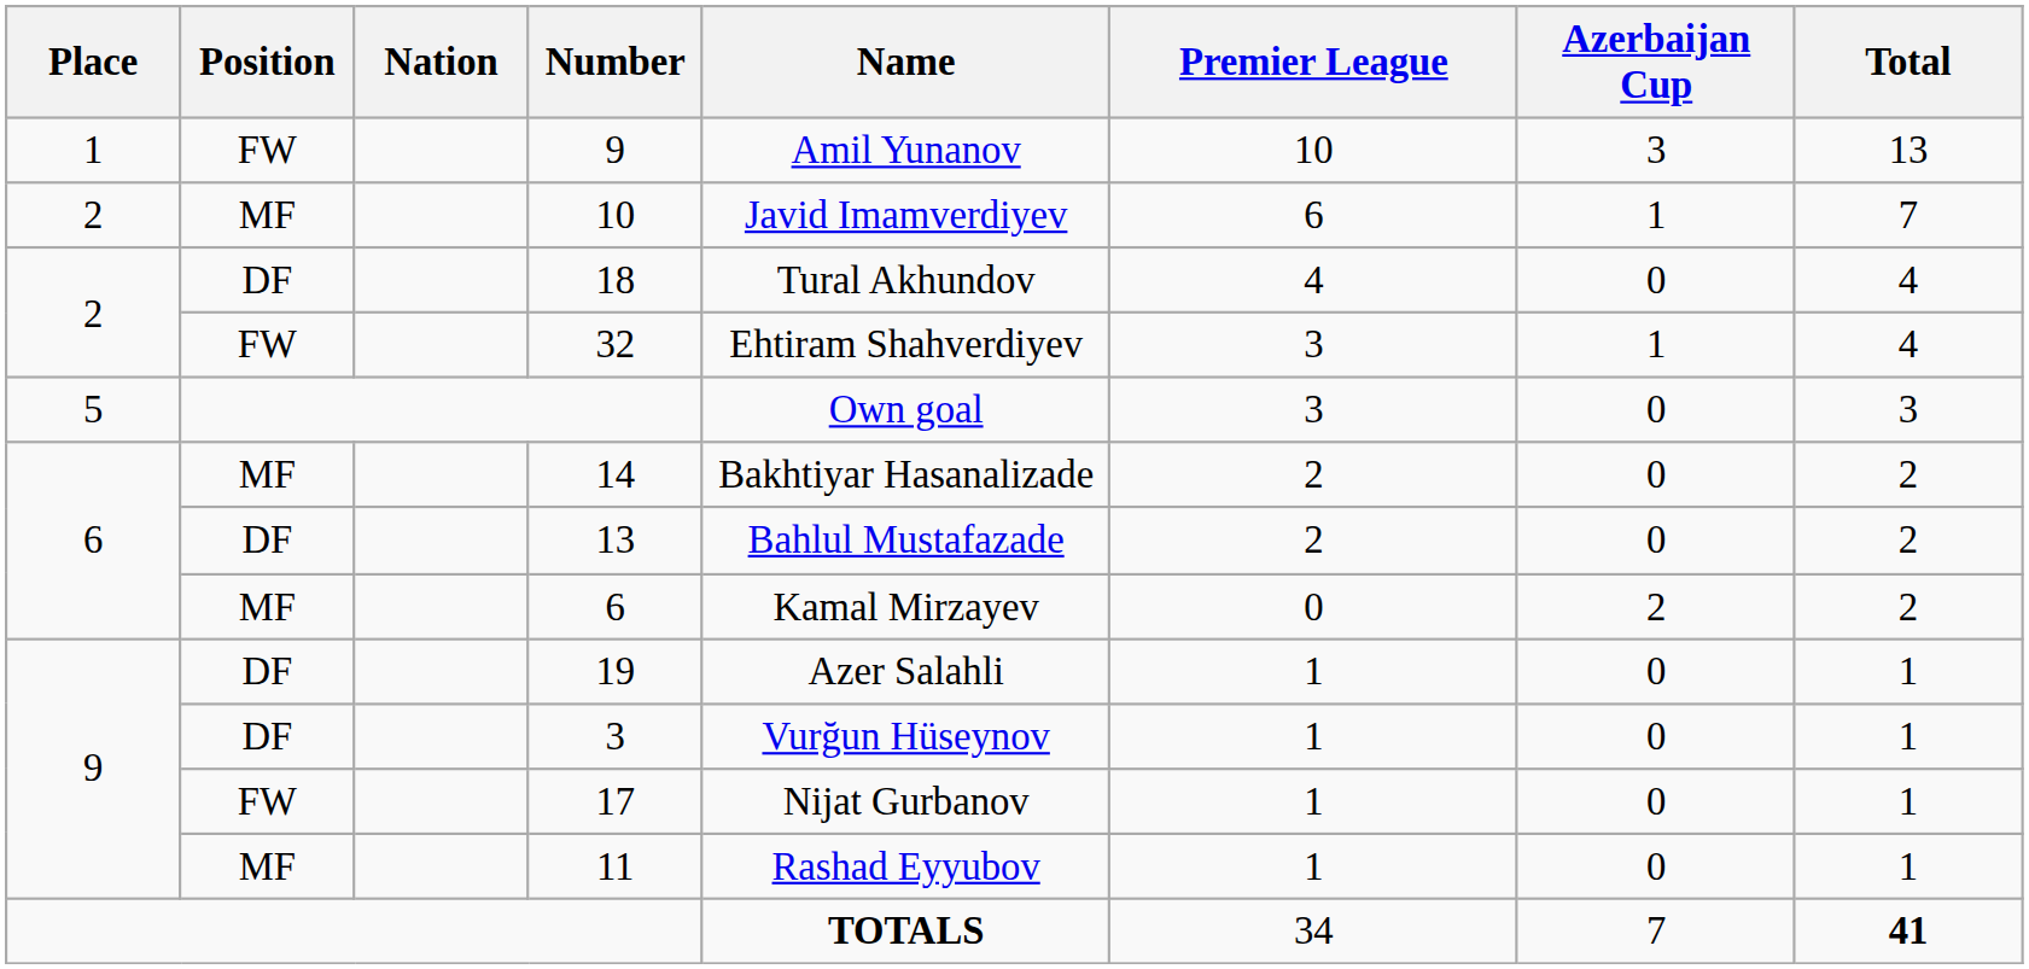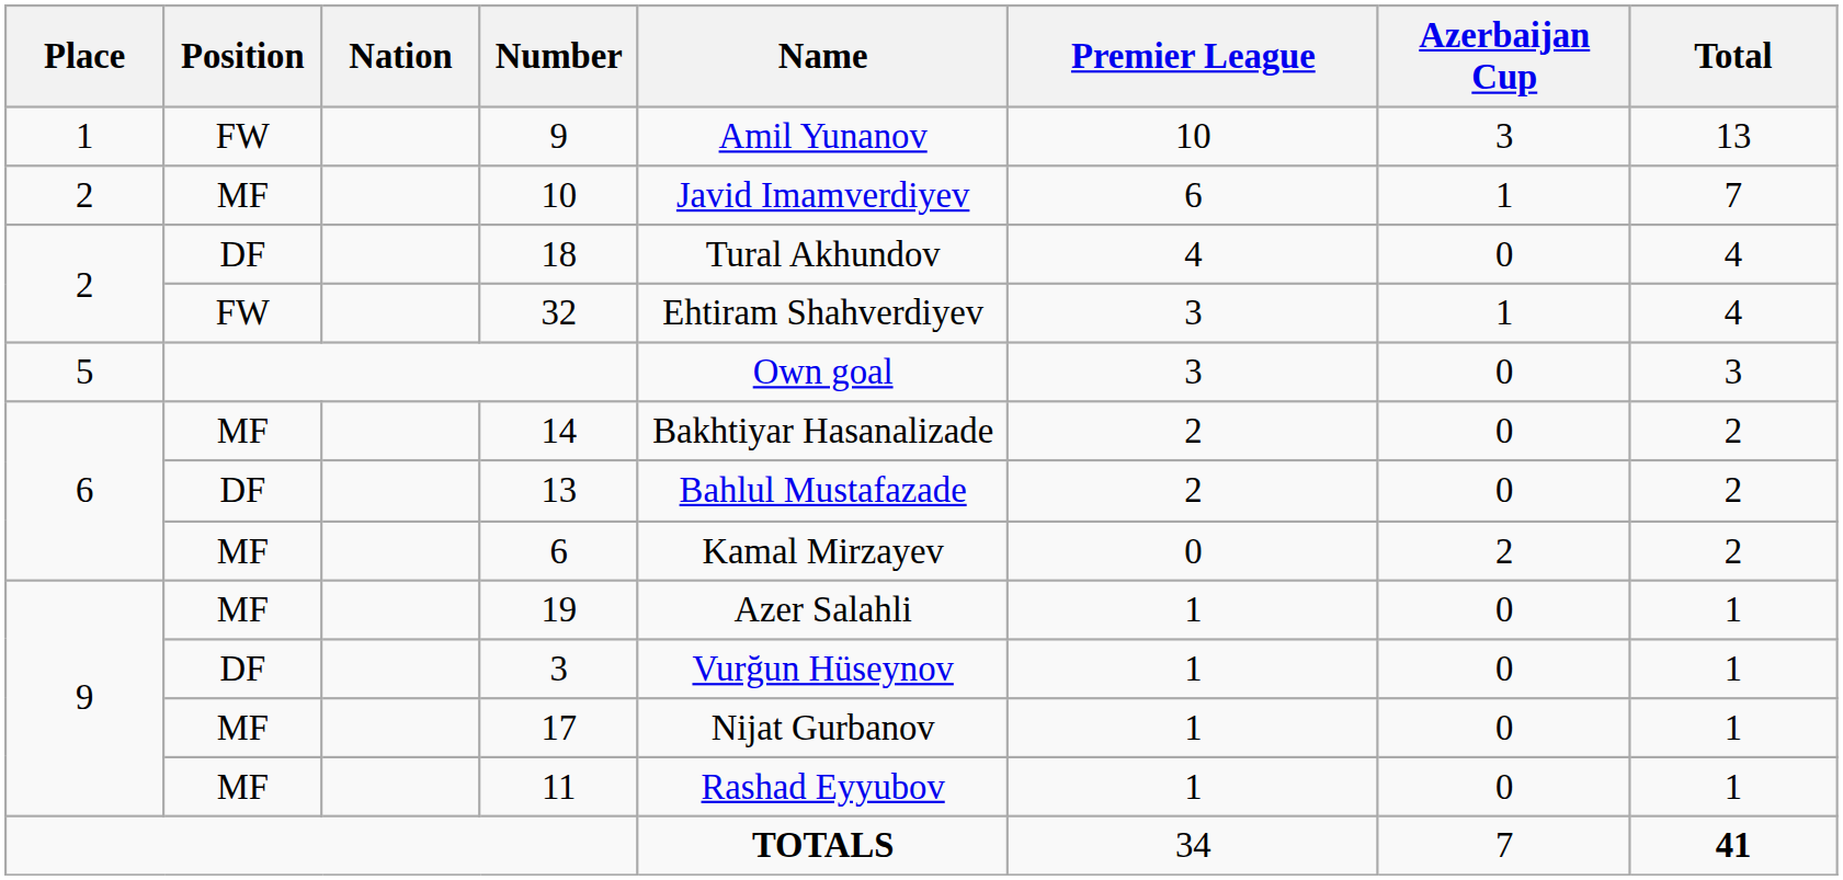19 | Position: DF -> MF
17 | Position: FW -> MF
